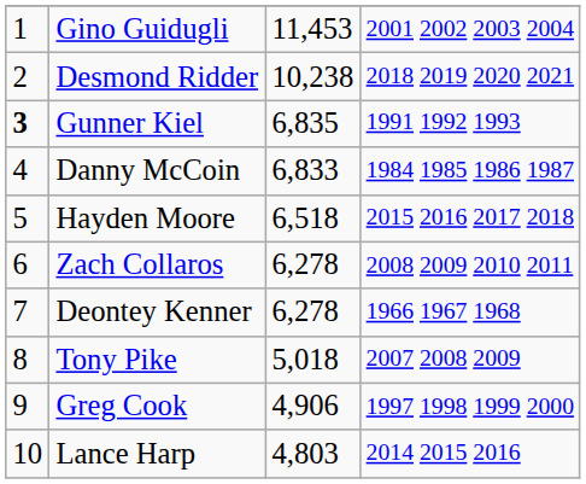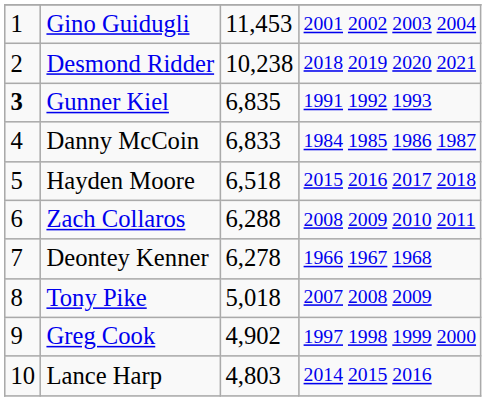Zach Collaros | column 3: 6,278 -> 6,288
Greg Cook | column 3: 4,906 -> 4,902
